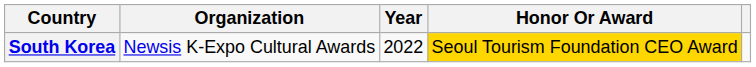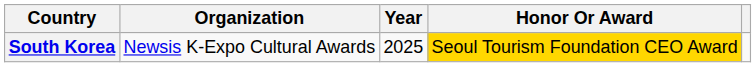South Korea | Year: 2022 -> 2025
